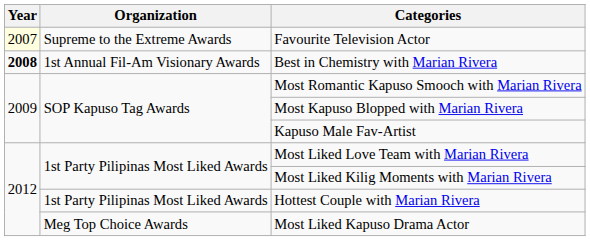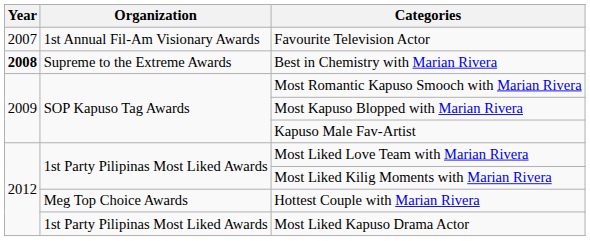Favourite Television Actor | Year: lightyellow background -> no background
Favourite Television Actor | Organization: Supreme to the Extreme Awards -> 1st Annual Fil-Am Visionary Awards
Best in Chemistry with Marian Rivera | Organization: 1st Annual Fil-Am Visionary Awards -> Supreme to the Extreme Awards
Hottest Couple with Marian Rivera | Organization: 1st Party Pilipinas Most Liked Awards -> Meg Top Choice Awards
Most Liked Kapuso Drama Actor | Organization: Meg Top Choice Awards -> 1st Party Pilipinas Most Liked Awards
